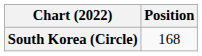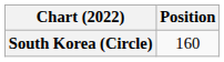South Korea (Circle) | Position: 168 -> 160
